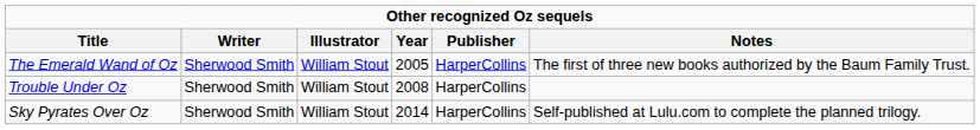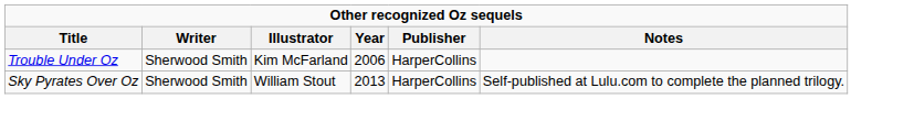- row: The Emerald Wand of Oz | Sherwood Smith | William Stout | 2005 | HarperCollins | The first of three new books authorized by the Baum Family Trust.
Trouble Under Oz | Illustrator: William Stout -> Kim McFarland
Trouble Under Oz | Year: 2008 -> 2006
Sky Pyrates Over Oz | Year: 2014 -> 2013
